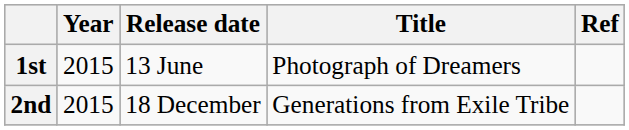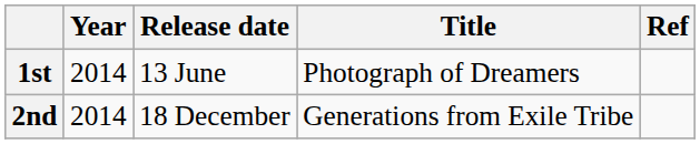1st | Year: 2015 -> 2014
2nd | Year: 2015 -> 2014
